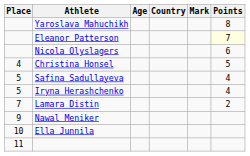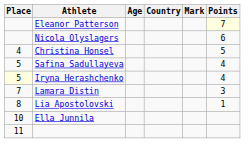- row: Yaroslava Mahuchikh | 8
Iryna Herashchenko | Place: no background -> lightyellow background
Lamara Distin | Points: 2 -> 3
+ row: 8 | Lia Apostolovski | 1
- row: 9 | Nawal Meniker
